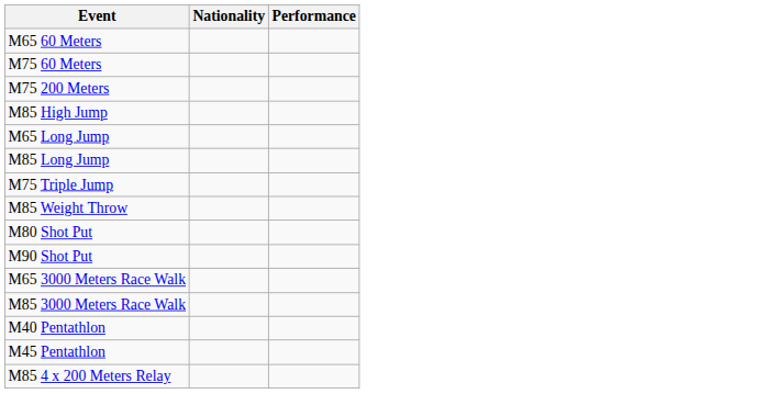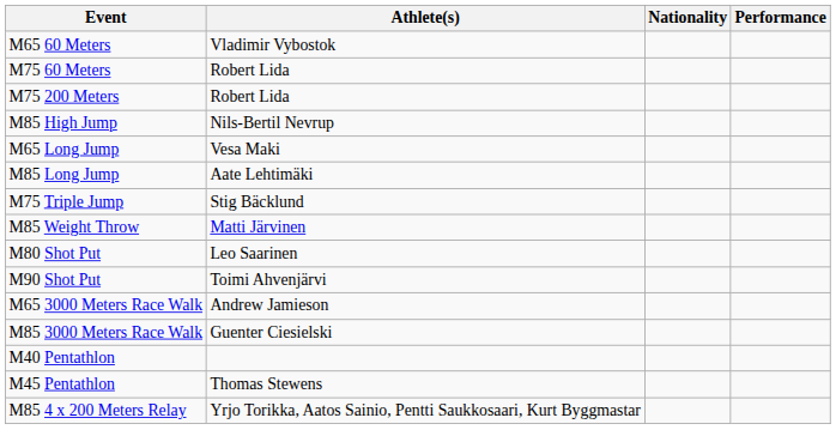+ column: Athlete(s) | Vladimir Vybostok | Robert Lida | Robert Lida | Nils-Bertil Nevrup | Vesa Maki | Aate Lehtimäki | Stig Bäcklund | Matti Järvinen | Leo Saarinen | Toimi Ahvenjärvi | Andrew Jamieson | Guenter Ciesielski | Thomas Stewens | Yrjo Torikka, Aatos Sainio, Pentti Saukkosaari, Kurt Byggmastar
